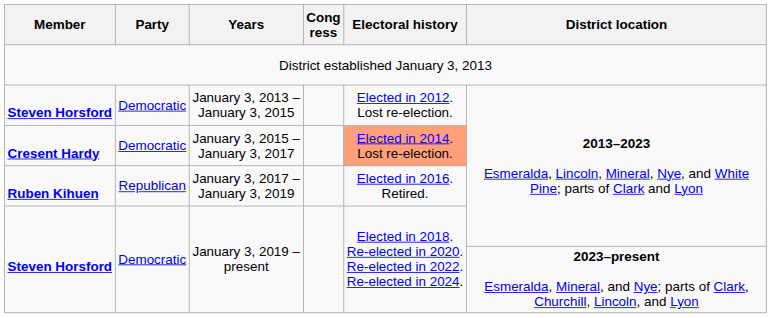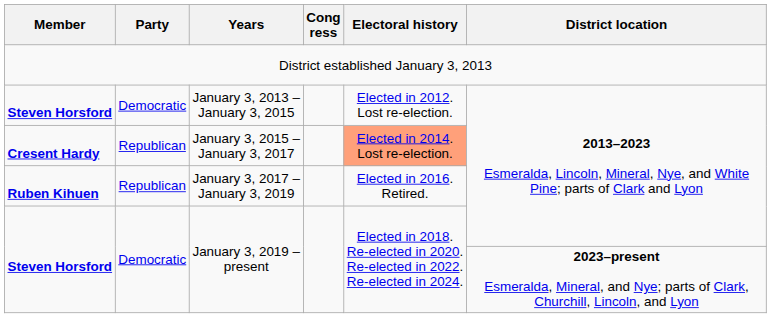January 3, 2015 – January 3, 2017 | Party: Democratic -> Republican
